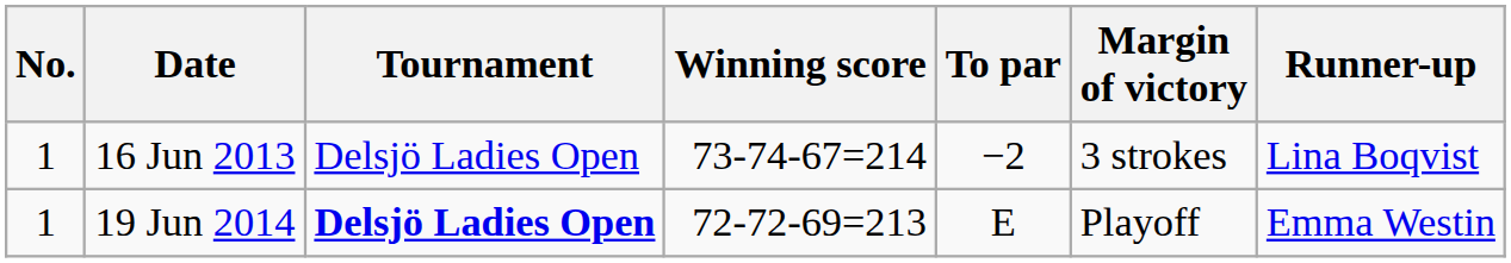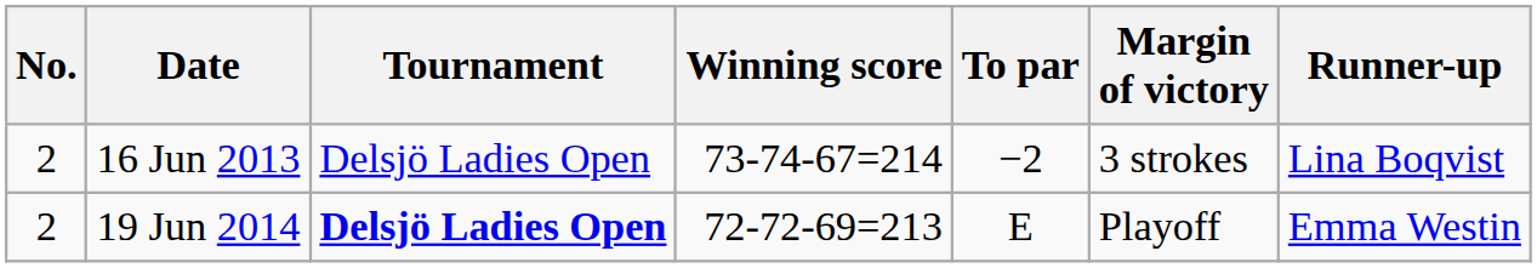16 Jun 2013 | No.: 1 -> 2
19 Jun 2014 | No.: 1 -> 2
